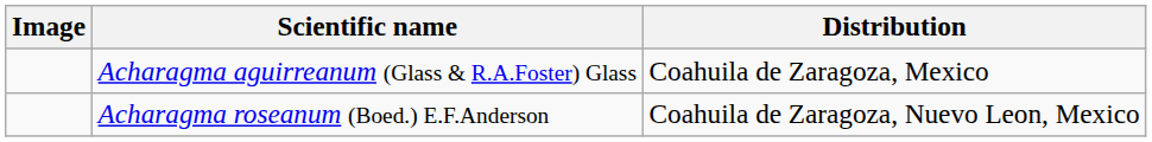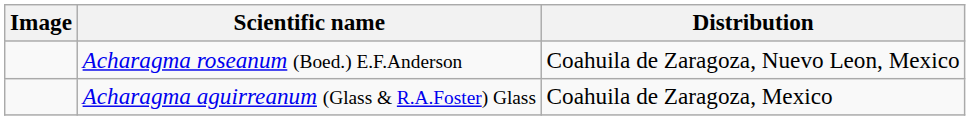rows swapped: Acharagma aguirreanum (Glass & R.A.Foster) Glass <-> Acharagma roseanum (Boed.) E.F.Anderson
